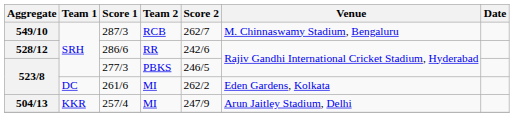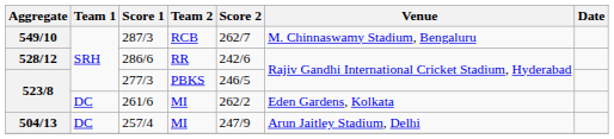257/4 | Team 1: KKR -> DC
